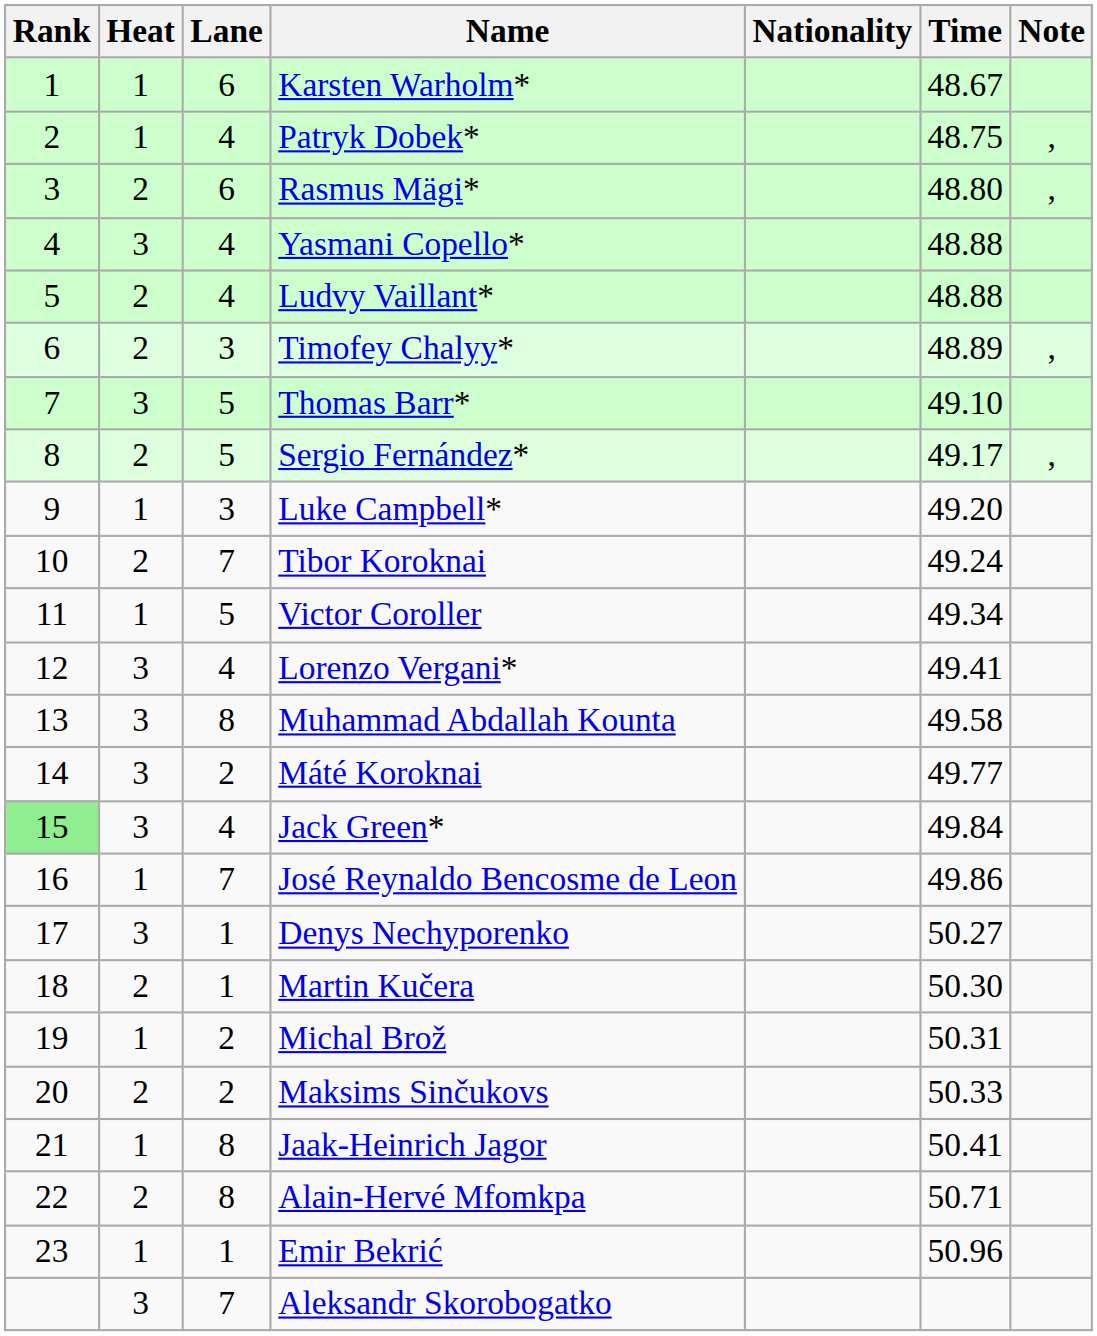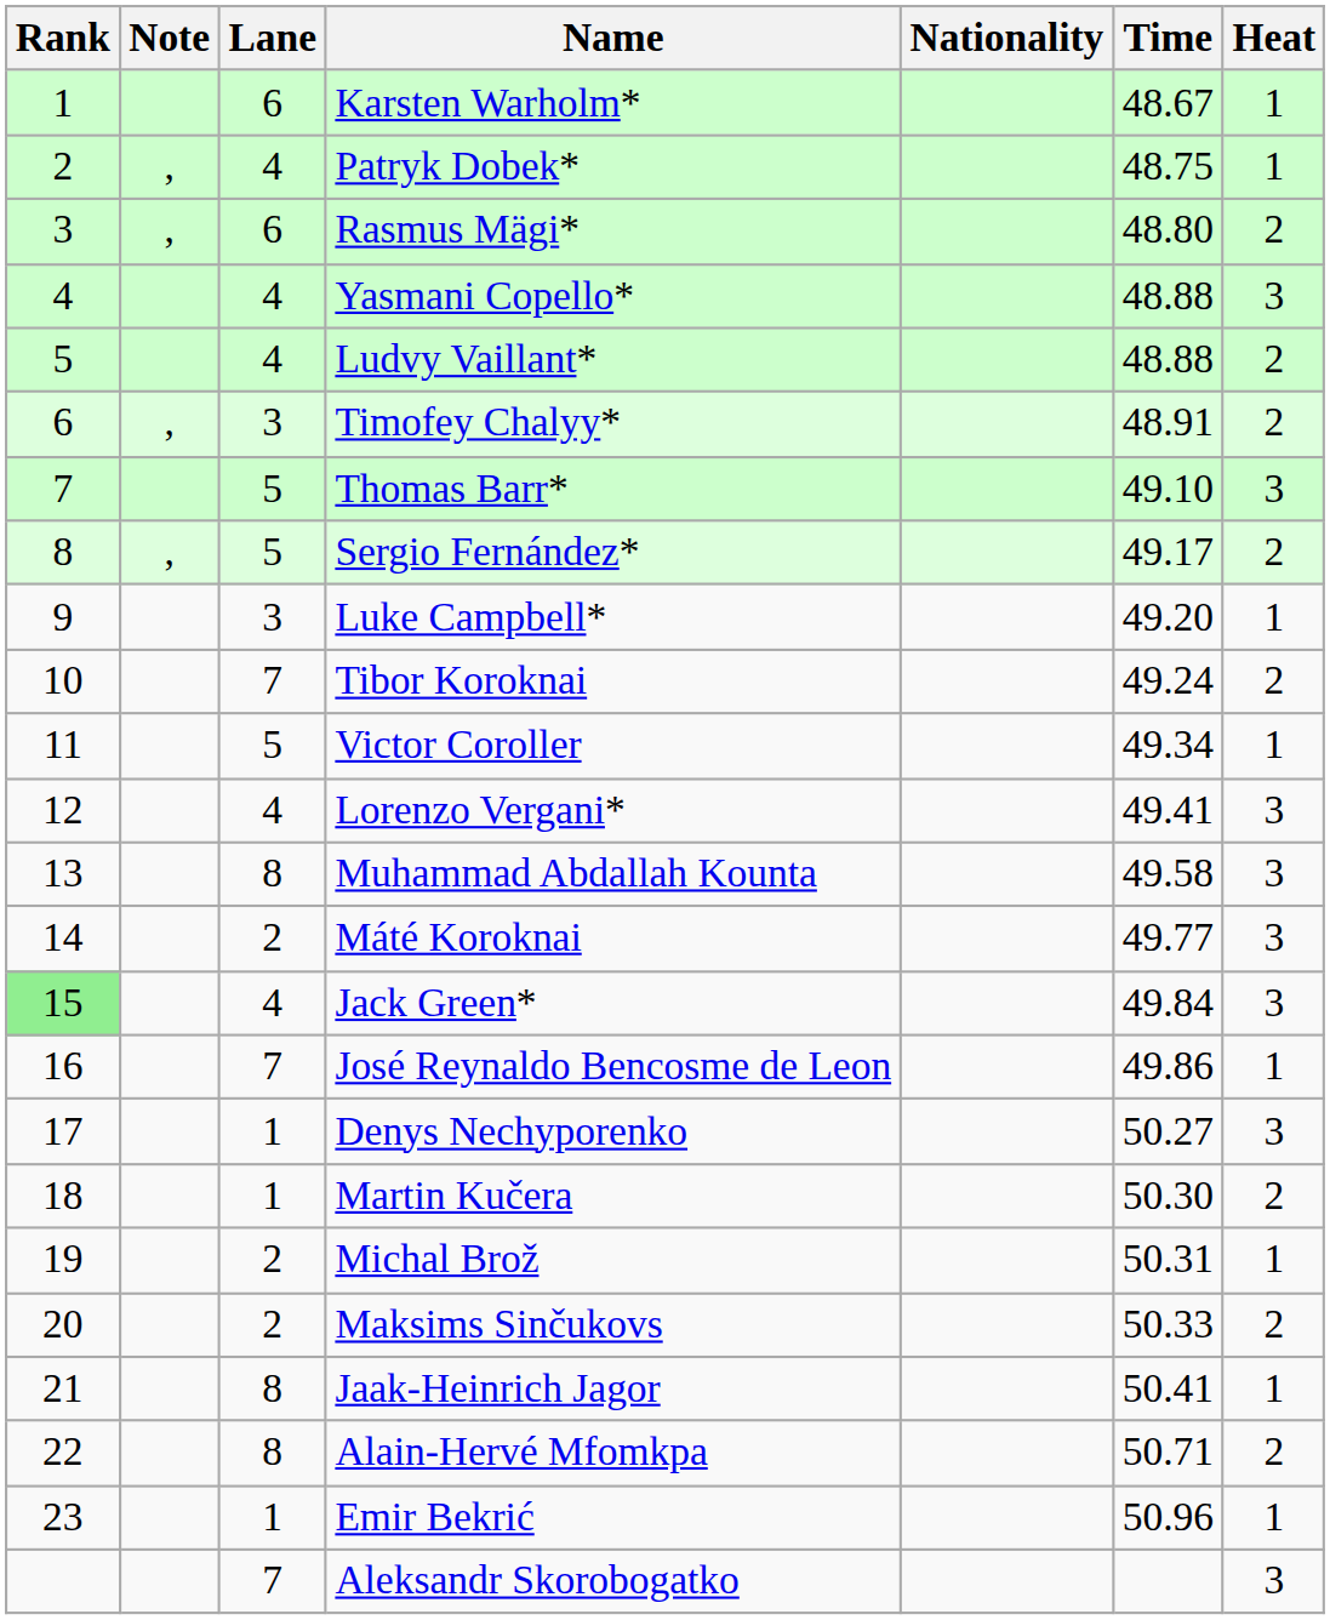columns swapped: Heat <-> Note
Timofey Chalyy* | Time: 48.89 -> 48.91
